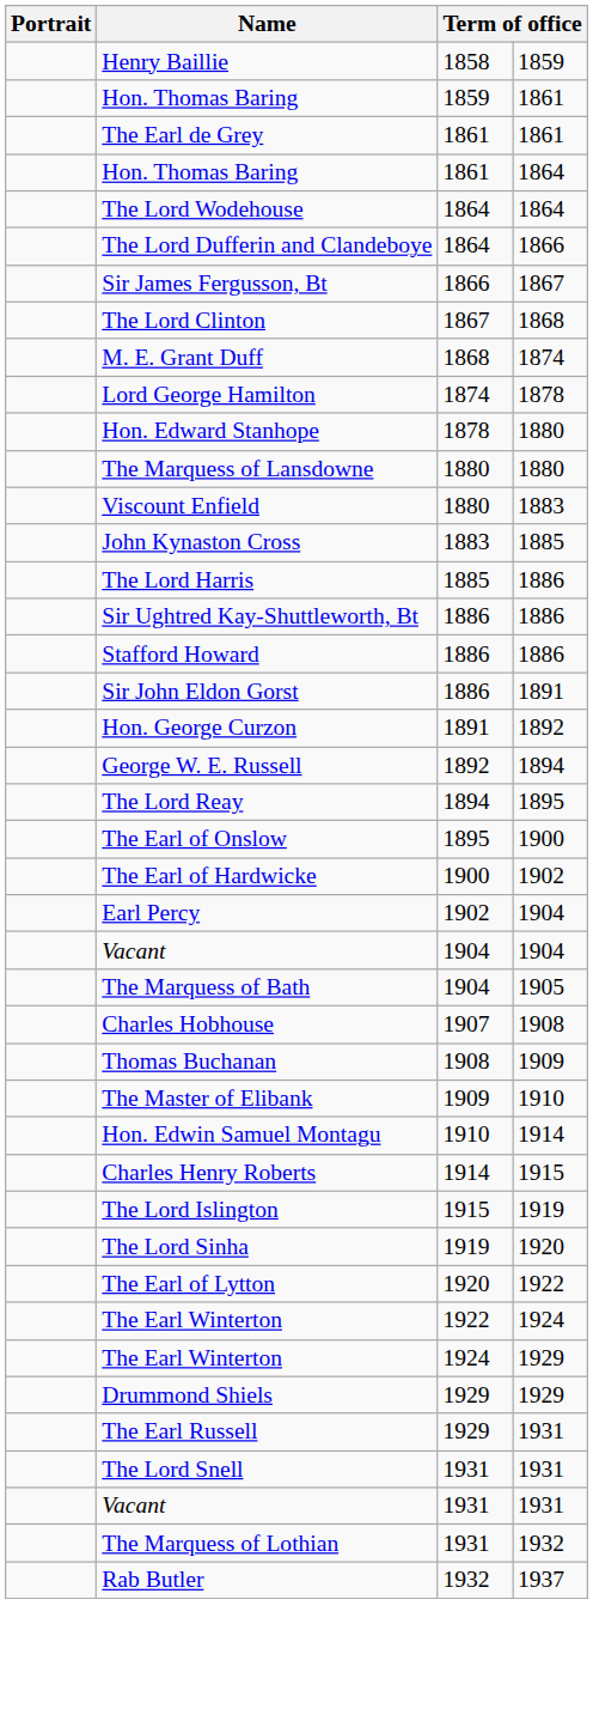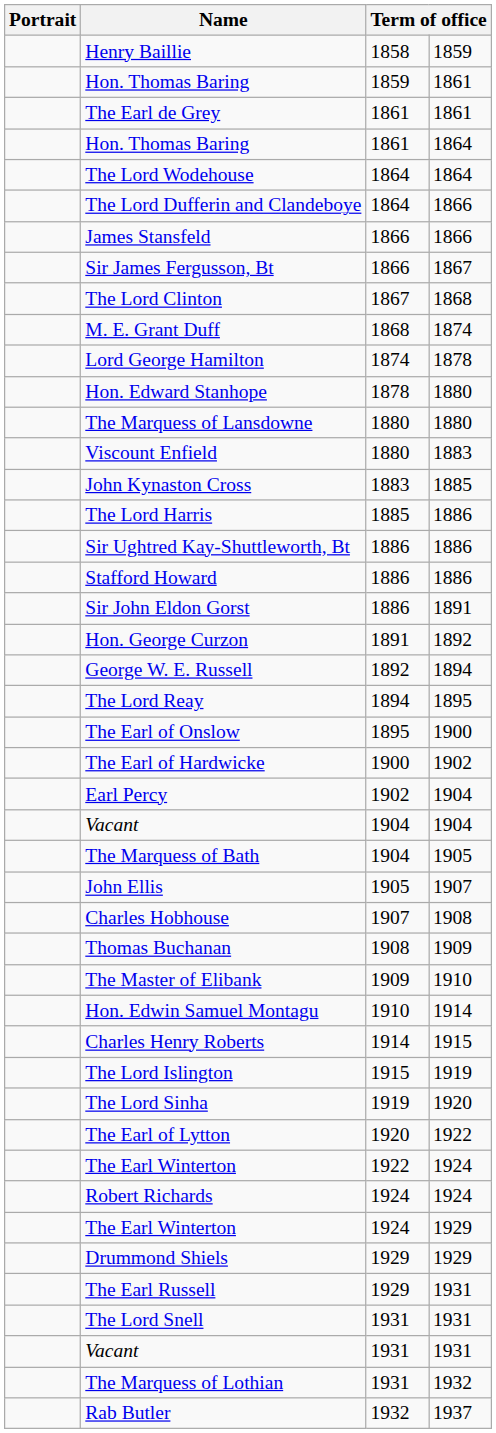+ row: James Stansfeld | 1866 | 1866
+ row: John Ellis | 1905 | 1907
+ row: Robert Richards | 1924 | 1924
